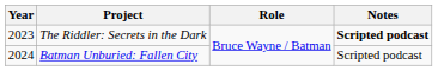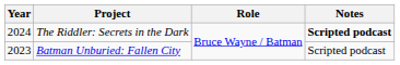The Riddler: Secrets in the Dark | Year: 2023 -> 2024
Batman Unburied: Fallen City | Year: 2024 -> 2023
